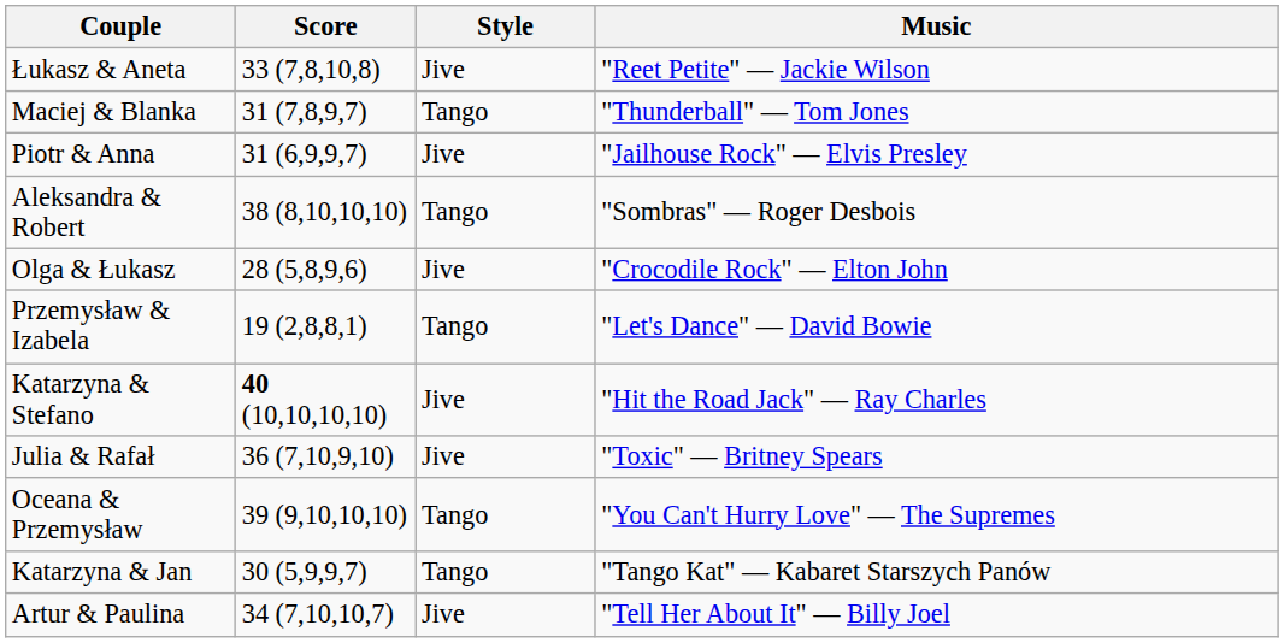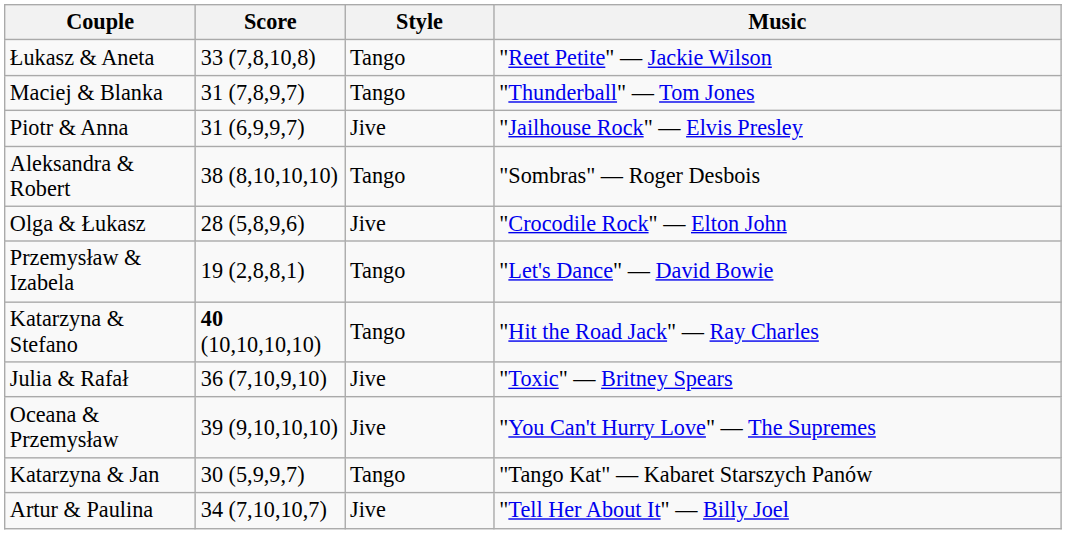Łukasz & Aneta | Style: Jive -> Tango
Katarzyna & Stefano | Style: Jive -> Tango
Oceana & Przemysław | Style: Tango -> Jive
